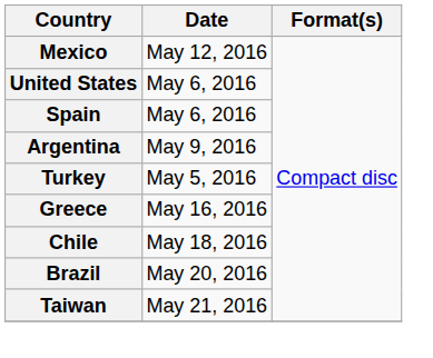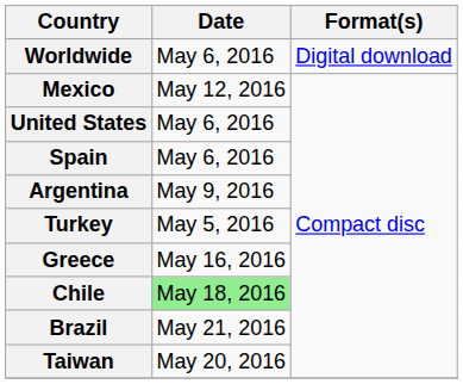+ row: Worldwide | May 6, 2016 | Digital download
Chile | Date: no background -> lightgreen background
Brazil | Date: May 20, 2016 -> May 21, 2016
Taiwan | Date: May 21, 2016 -> May 20, 2016
